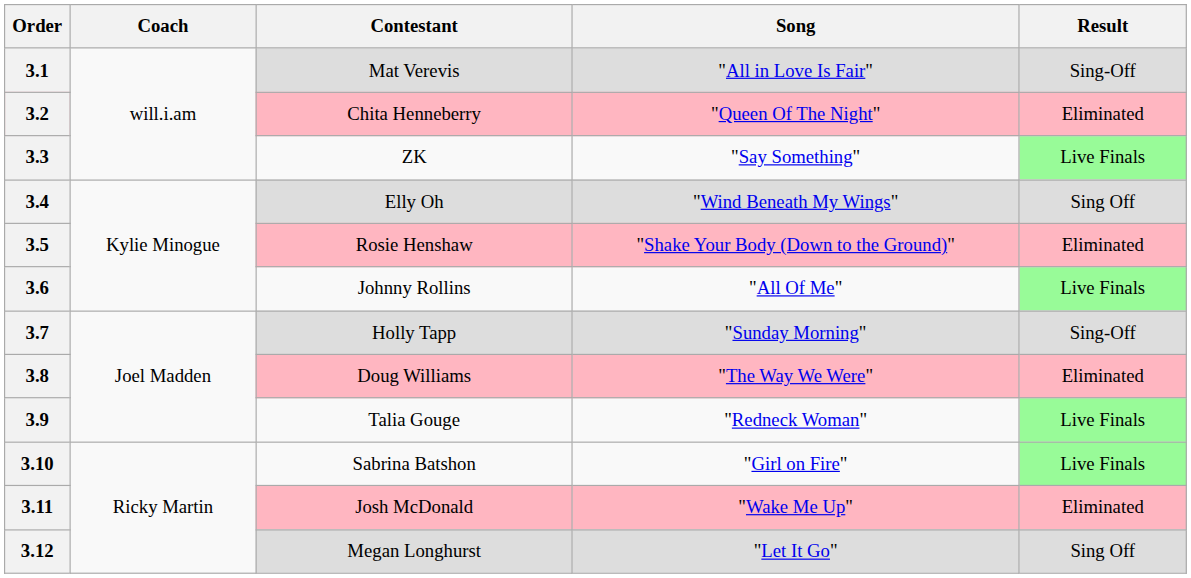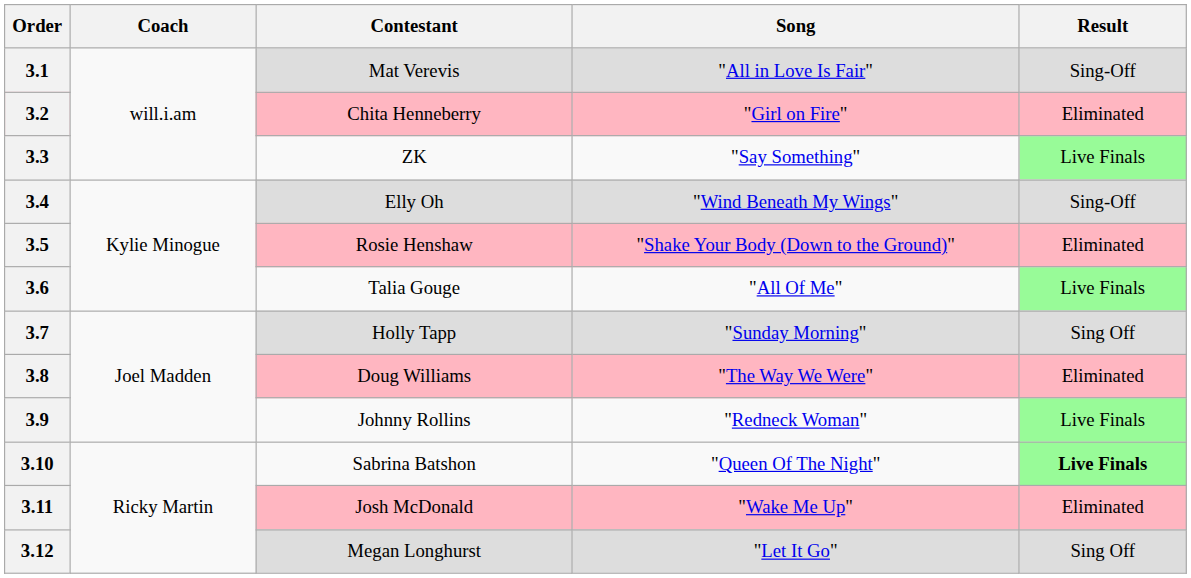3.2 | Song: "Queen Of The Night" -> "Girl on Fire"
3.4 | Result: Sing Off -> Sing-Off
3.6 | Contestant: Johnny Rollins -> Talia Gouge
3.7 | Result: Sing-Off -> Sing Off
3.9 | Contestant: Talia Gouge -> Johnny Rollins
3.10 | Song: "Girl on Fire" -> "Queen Of The Night"
3.10 | Result: normal -> bold
